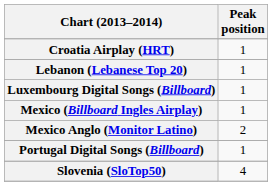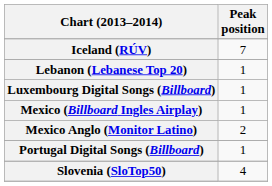- row: Croatia Airplay (HRT) | 1
+ row: Iceland (RÚV) | 7
